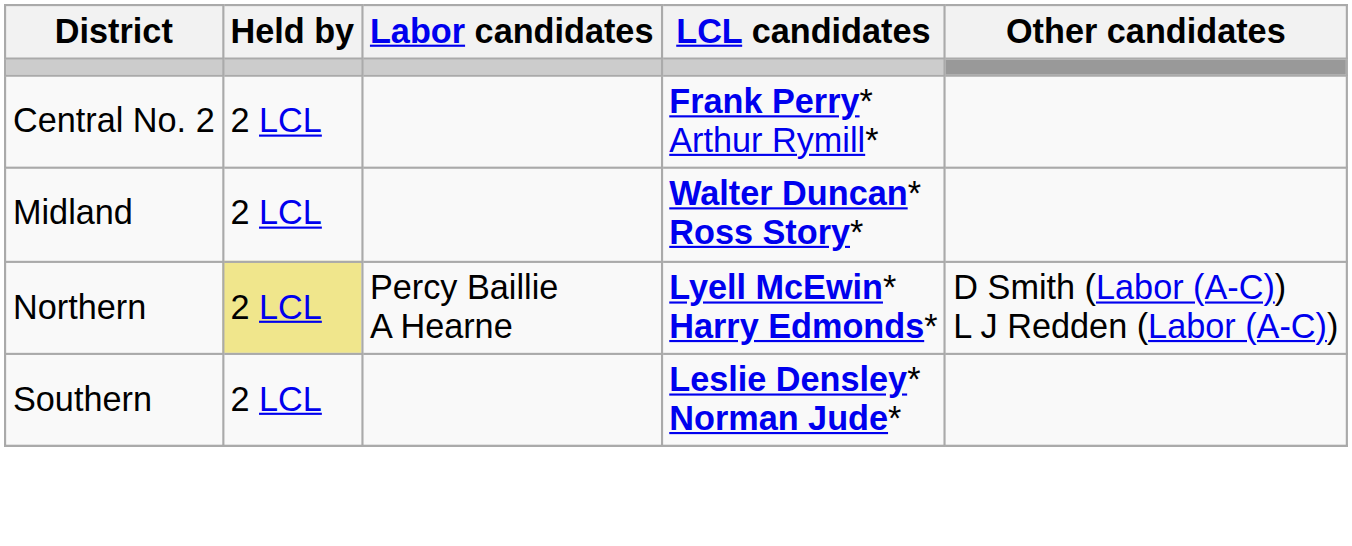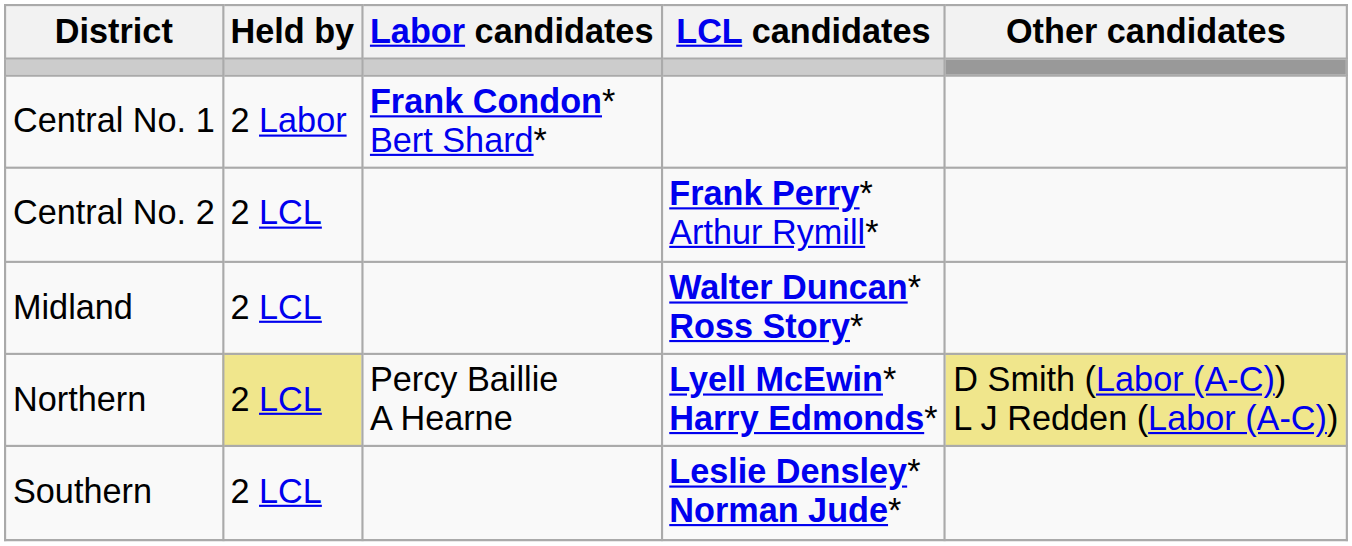+ row: Central No. 1 | 2 Labor | Frank Condon* Bert Shard*
Northern | Other candidates: no background -> khaki background
